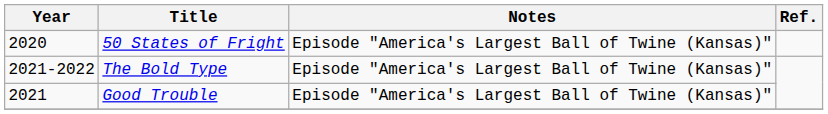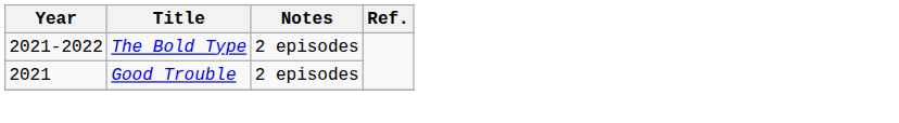- row: 2020 | 50 States of Fright | Episode "America's Largest Ball of Twine (Kansas)"
The Bold Type | Notes: Episode "America's Largest Ball of Twine (Kansas)" -> 2 episodes
Good Trouble | Notes: Episode "America's Largest Ball of Twine (Kansas)" -> 2 episodes
